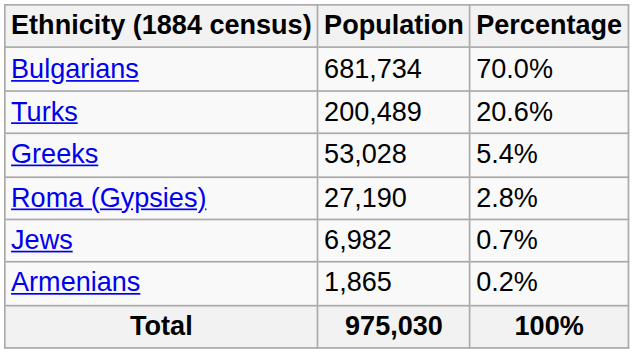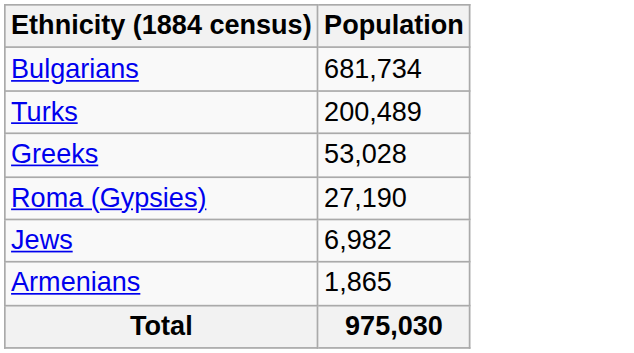- column: Percentage | 70.0% | 20.6% | 5.4% | 2.8% | 0.7% | 0.2% | 100%
